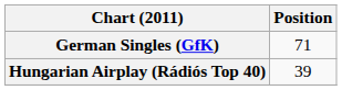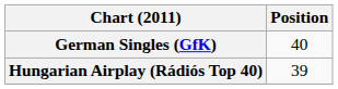German Singles (GfK) | Position: 71 -> 40
